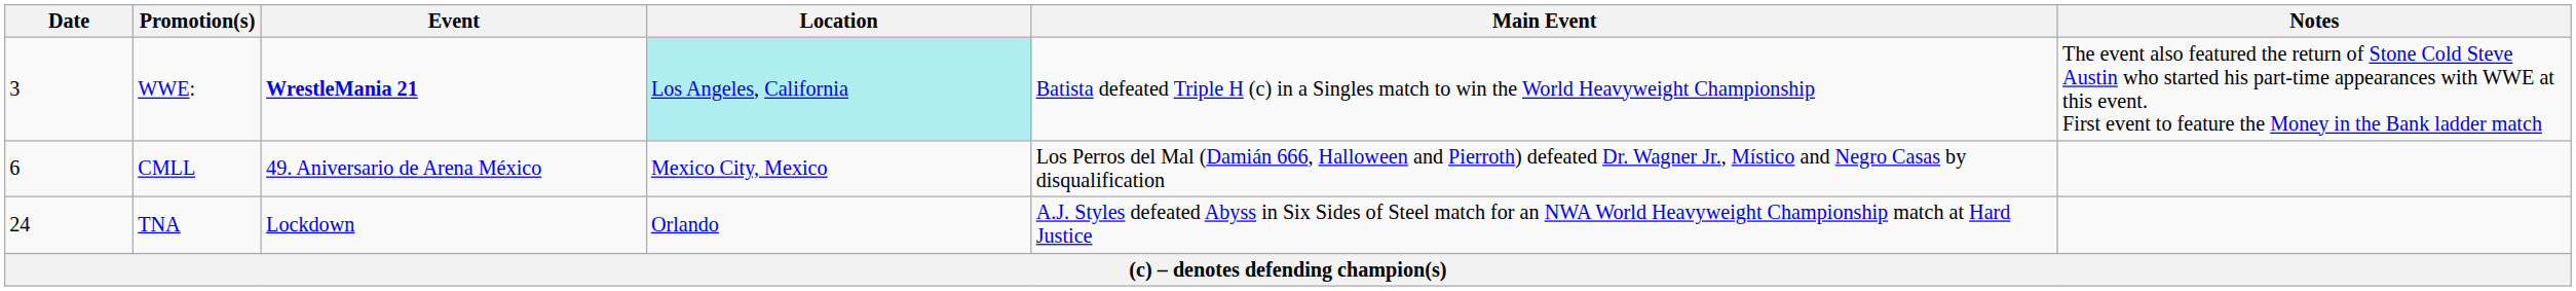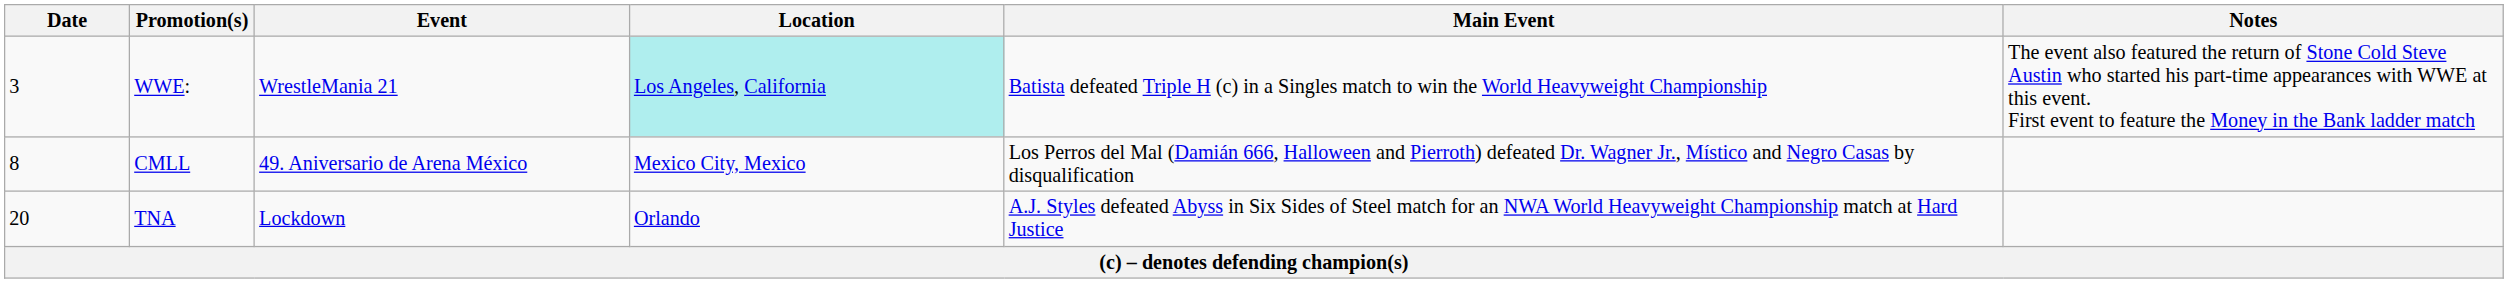WWE: | Event: bold -> normal
CMLL | Date: 6 -> 8
TNA | Date: 24 -> 20
